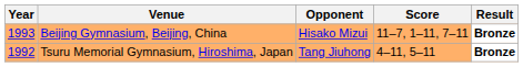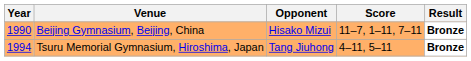Beijing Gymnasium, Beijing, China | Year: 1993 -> 1990
Tsuru Memorial Gymnasium, Hiroshima, Japan | Year: 1992 -> 1994
